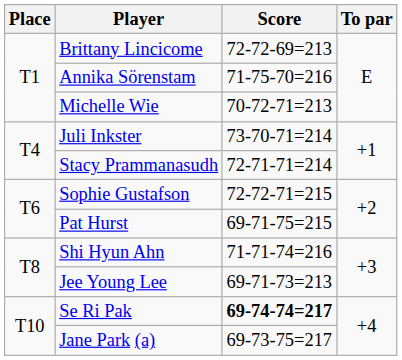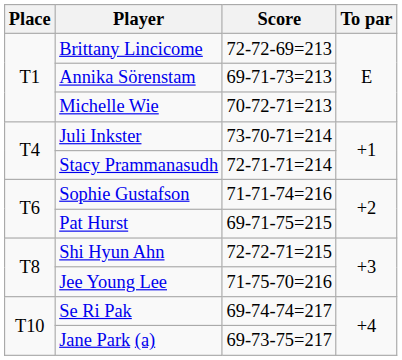Annika Sörenstam | Score: 71-75-70=216 -> 69-71-73=213
Sophie Gustafson | Score: 72-72-71=215 -> 71-71-74=216
Shi Hyun Ahn | Score: 71-71-74=216 -> 72-72-71=215
Jee Young Lee | Score: 69-71-73=213 -> 71-75-70=216
Se Ri Pak | Score: bold -> normal
